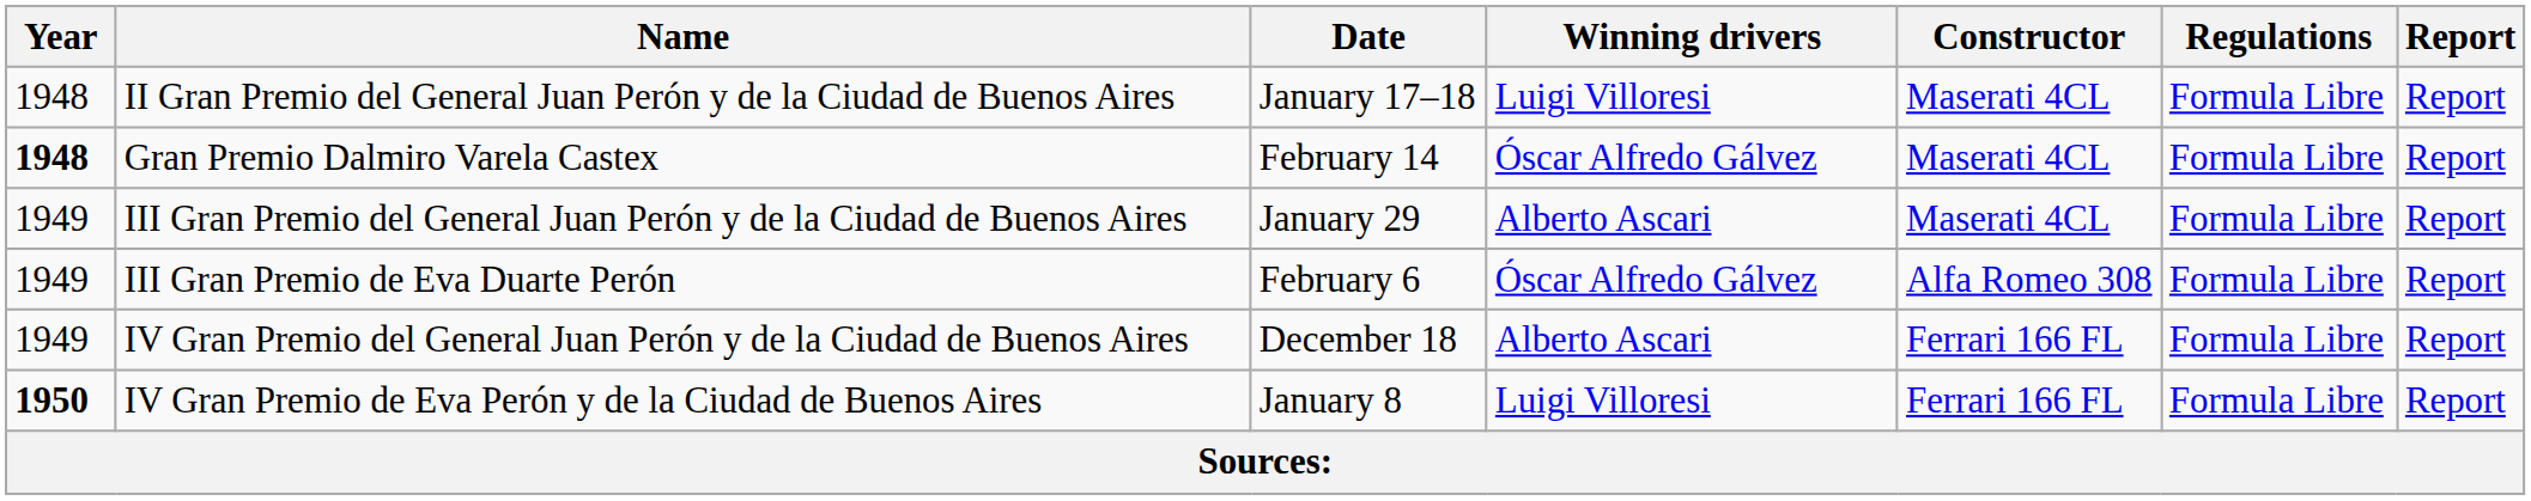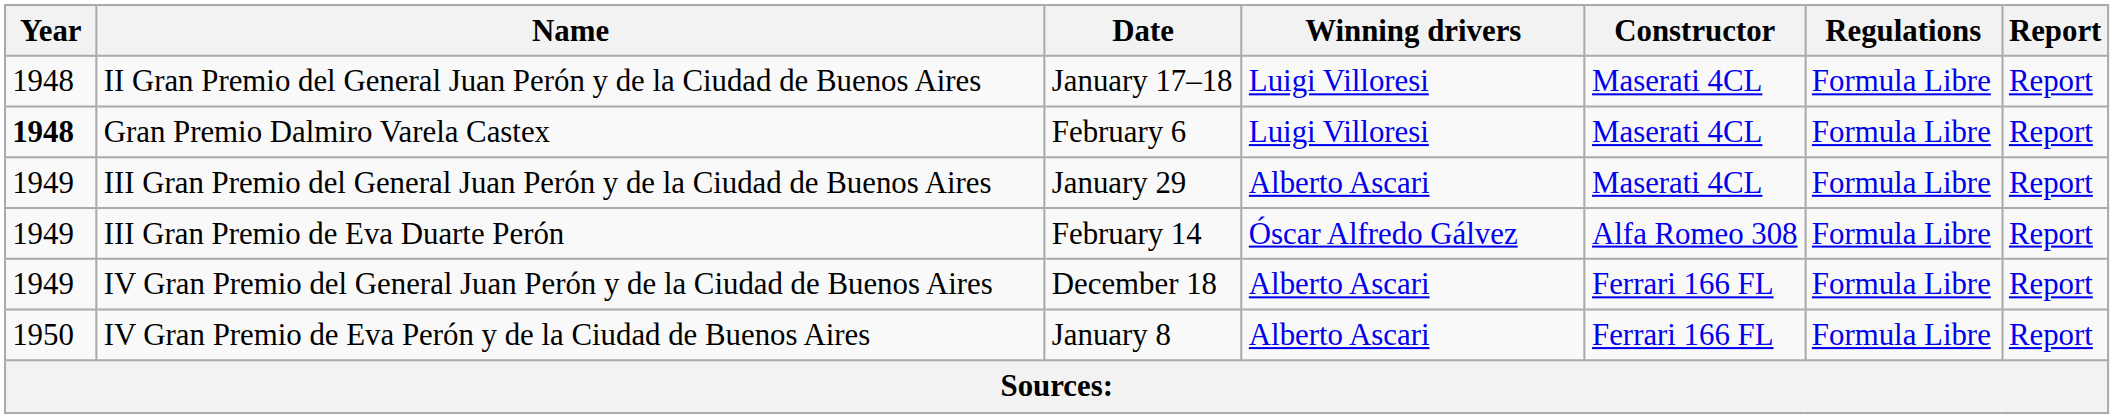Gran Premio Dalmiro Varela Castex | Date: February 14 -> February 6
Gran Premio Dalmiro Varela Castex | Winning drivers: Óscar Alfredo Gálvez -> Luigi Villoresi
III Gran Premio de Eva Duarte Perón | Date: February 6 -> February 14
IV Gran Premio de Eva Perón y de la Ciudad de Buenos Aires | Year: bold -> normal
IV Gran Premio de Eva Perón y de la Ciudad de Buenos Aires | Winning drivers: Luigi Villoresi -> Alberto Ascari
